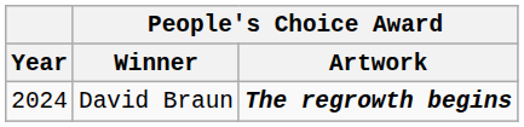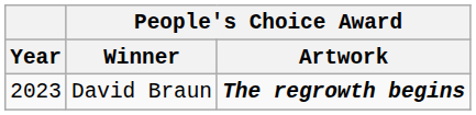David Braun | Year: 2024 -> 2023
